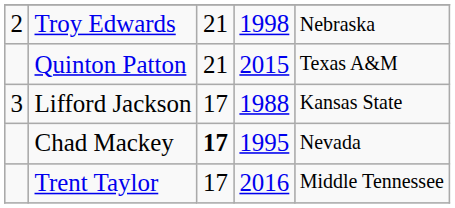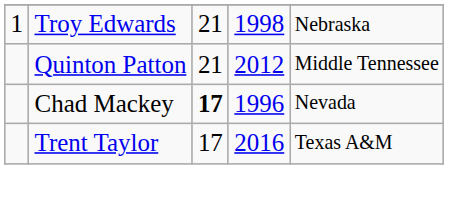Troy Edwards | column 1: 2 -> 1
Quinton Patton | column 4: 2015 -> 2012
Quinton Patton | column 5: Texas A&M -> Middle Tennessee
- row: 3 | Lifford Jackson | 17 | 1988 | Kansas State
Chad Mackey | column 4: 1995 -> 1996
Trent Taylor | column 5: Middle Tennessee -> Texas A&M
